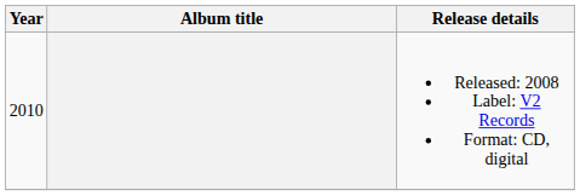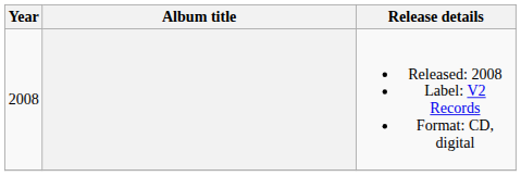Released: 2008 Label: V2 Records Format: CD, digital | Year: 2010 -> 2008
